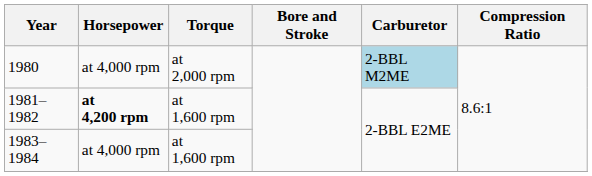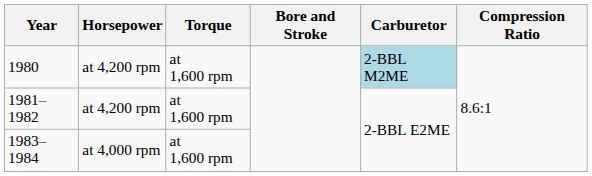1980 | Horsepower: at 4,000 rpm -> at 4,200 rpm
1980 | Torque: at 2,000 rpm -> at 1,600 rpm
1981–1982 | Horsepower: bold -> normal
